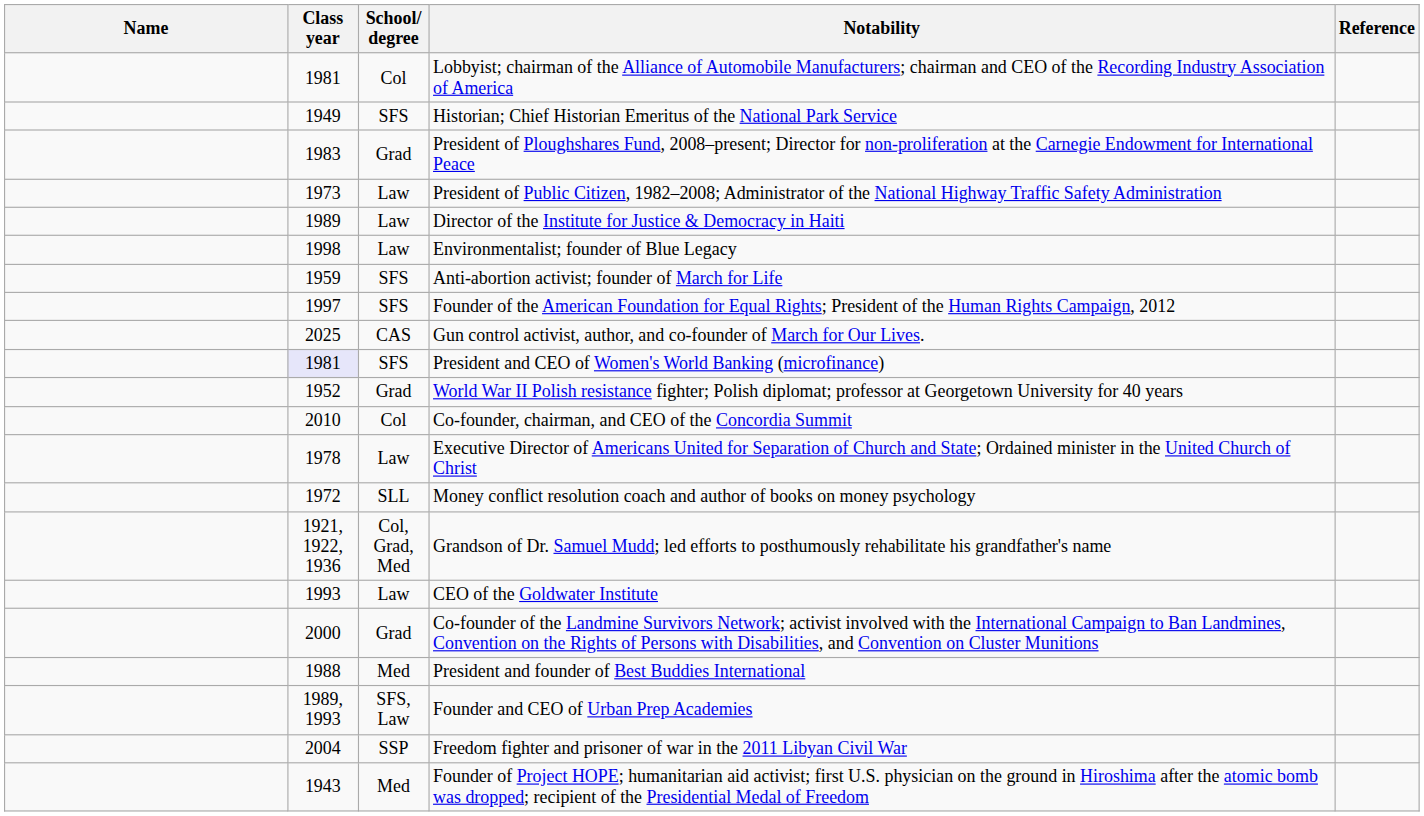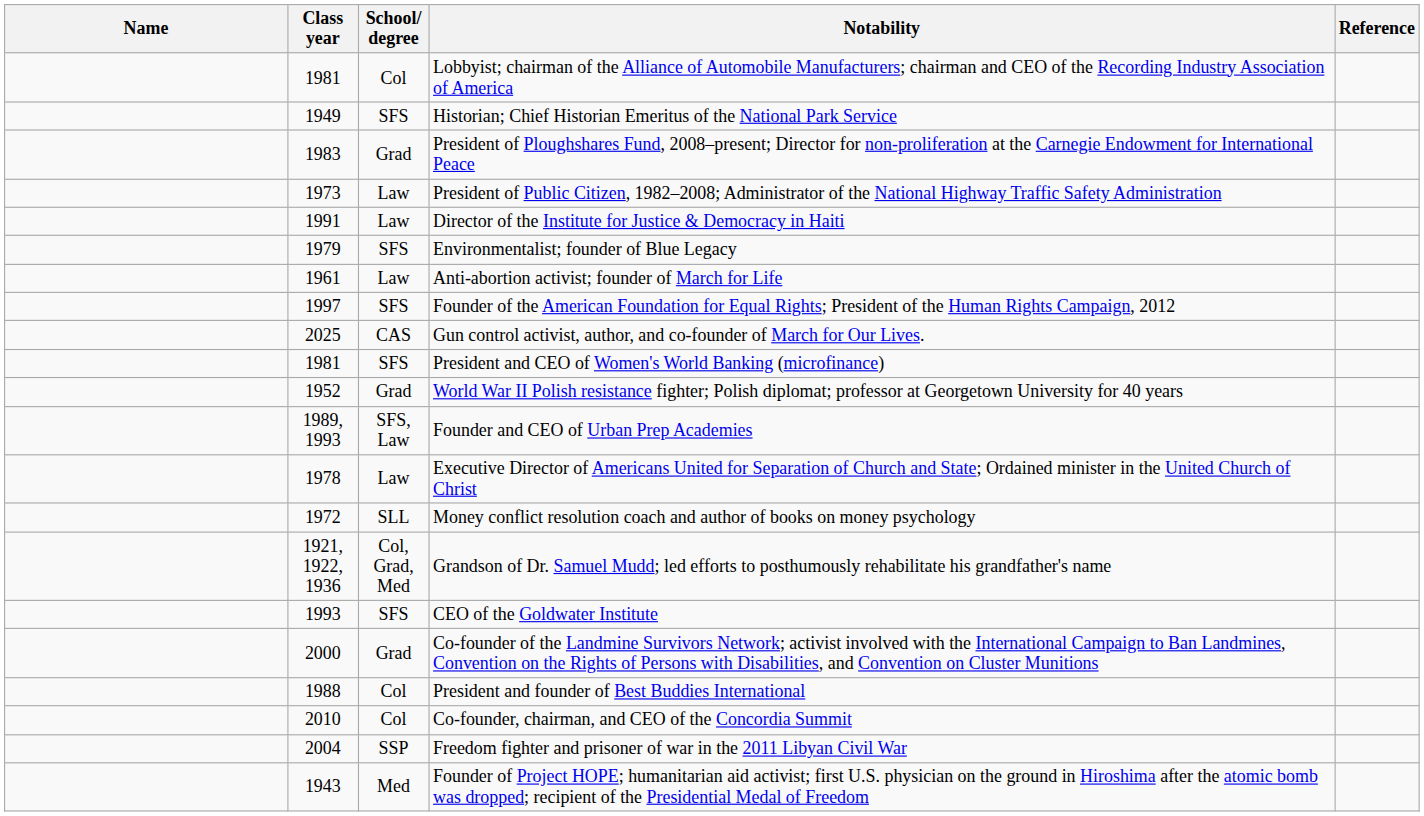Director of the Institute for Justice & Democracy in Haiti | Class year: 1989 -> 1991
Environmentalist; founder of Blue Legacy | Class year: 1998 -> 1979
Environmentalist; founder of Blue Legacy | School/ degree: Law -> SFS
Anti-abortion activist; founder of March for Life | Class year: 1959 -> 1961
Anti-abortion activist; founder of March for Life | School/ degree: SFS -> Law
President and CEO of Women's World Banking (microfinance) | Class year: lavender background -> no background
rows swapped: Founder and CEO of Urban Prep Academies <-> Co-founder, chairman, and CEO of the Concordia Summit
CEO of the Goldwater Institute | School/ degree: Law -> SFS
President and founder of Best Buddies International | School/ degree: Med -> Col
